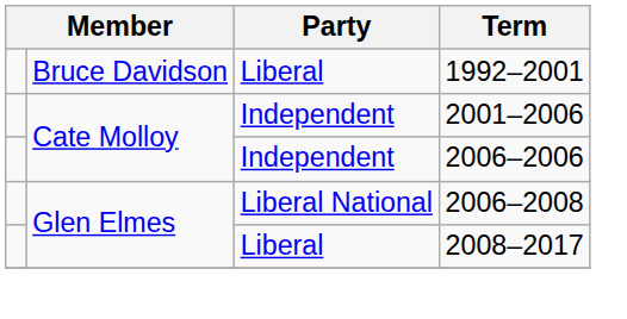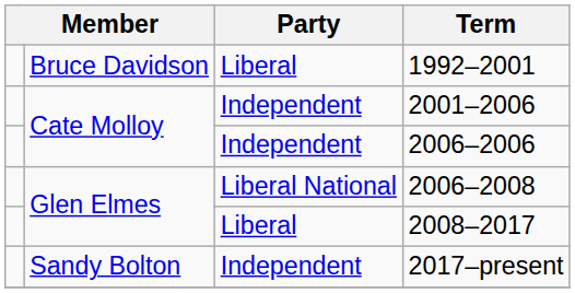+ row: Sandy Bolton | Independent | 2017–present
